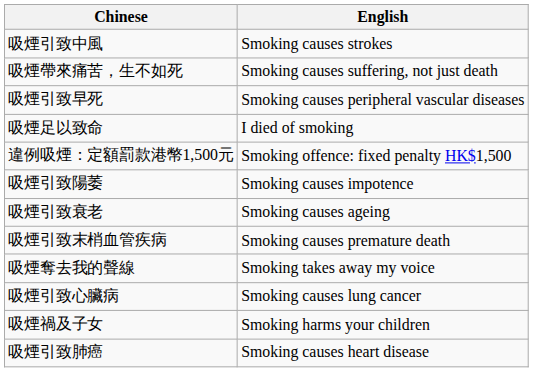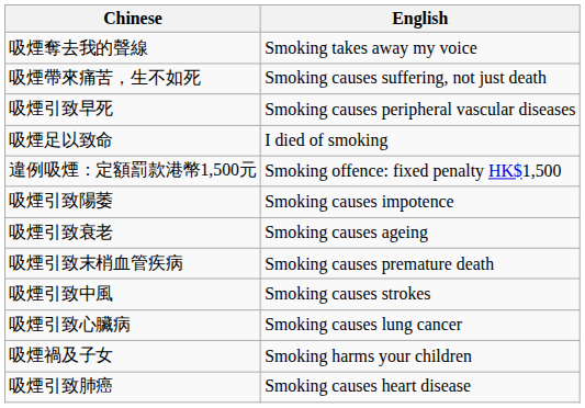rows swapped: 吸煙奪去我的聲線 <-> 吸煙引致中風
